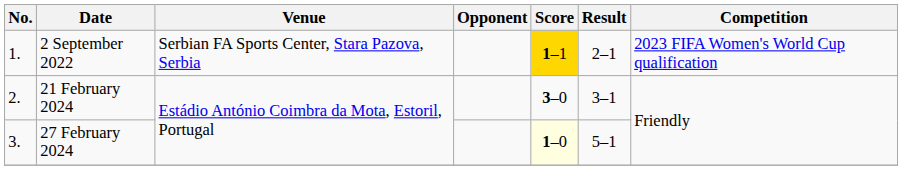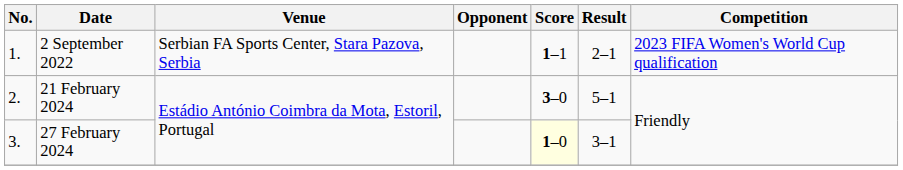2 September 2022 | Score: gold background -> no background
21 February 2024 | Result: 3–1 -> 5–1
27 February 2024 | Result: 5–1 -> 3–1
